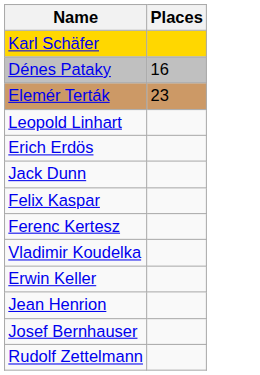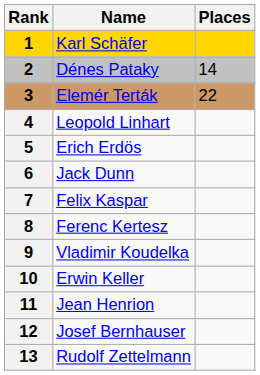+ column: Rank | 1 | 2 | 3 | 4 | 5 | 6 | 7 | 8 | 9 | 10 | 11 | 12 | 13
Dénes Pataky | Places: 16 -> 14
Elemér Terták | Places: 23 -> 22
